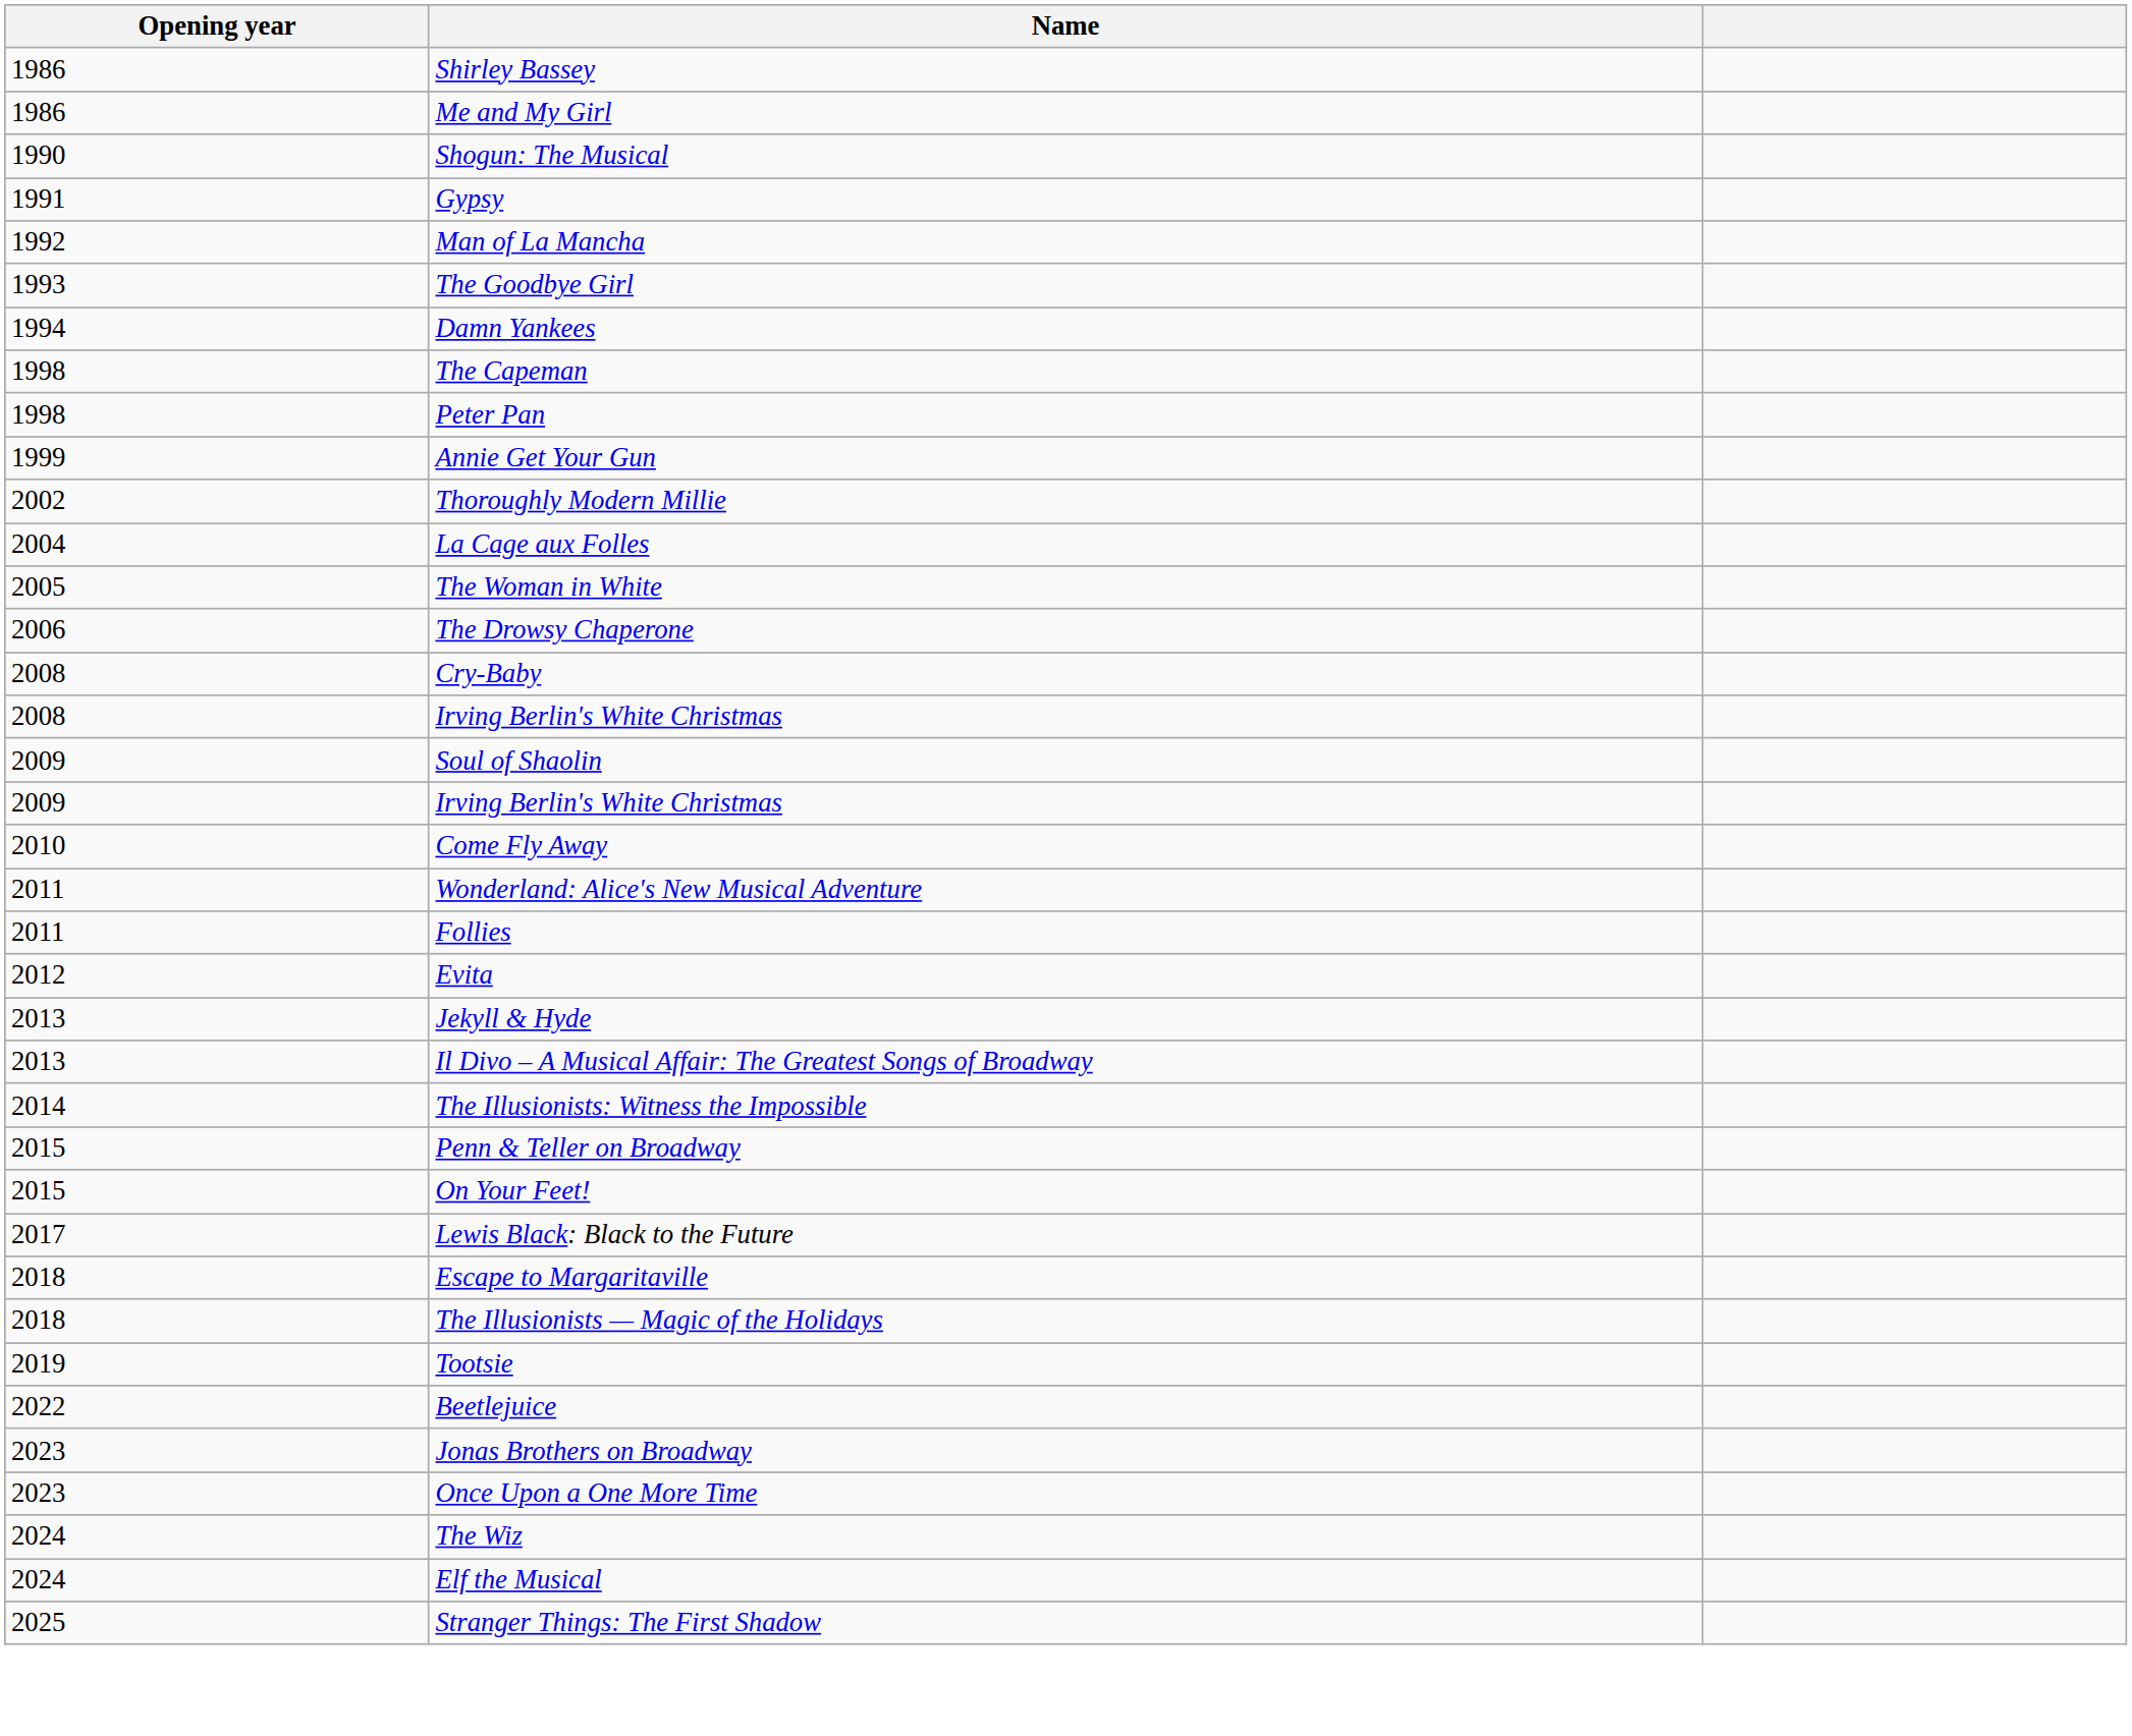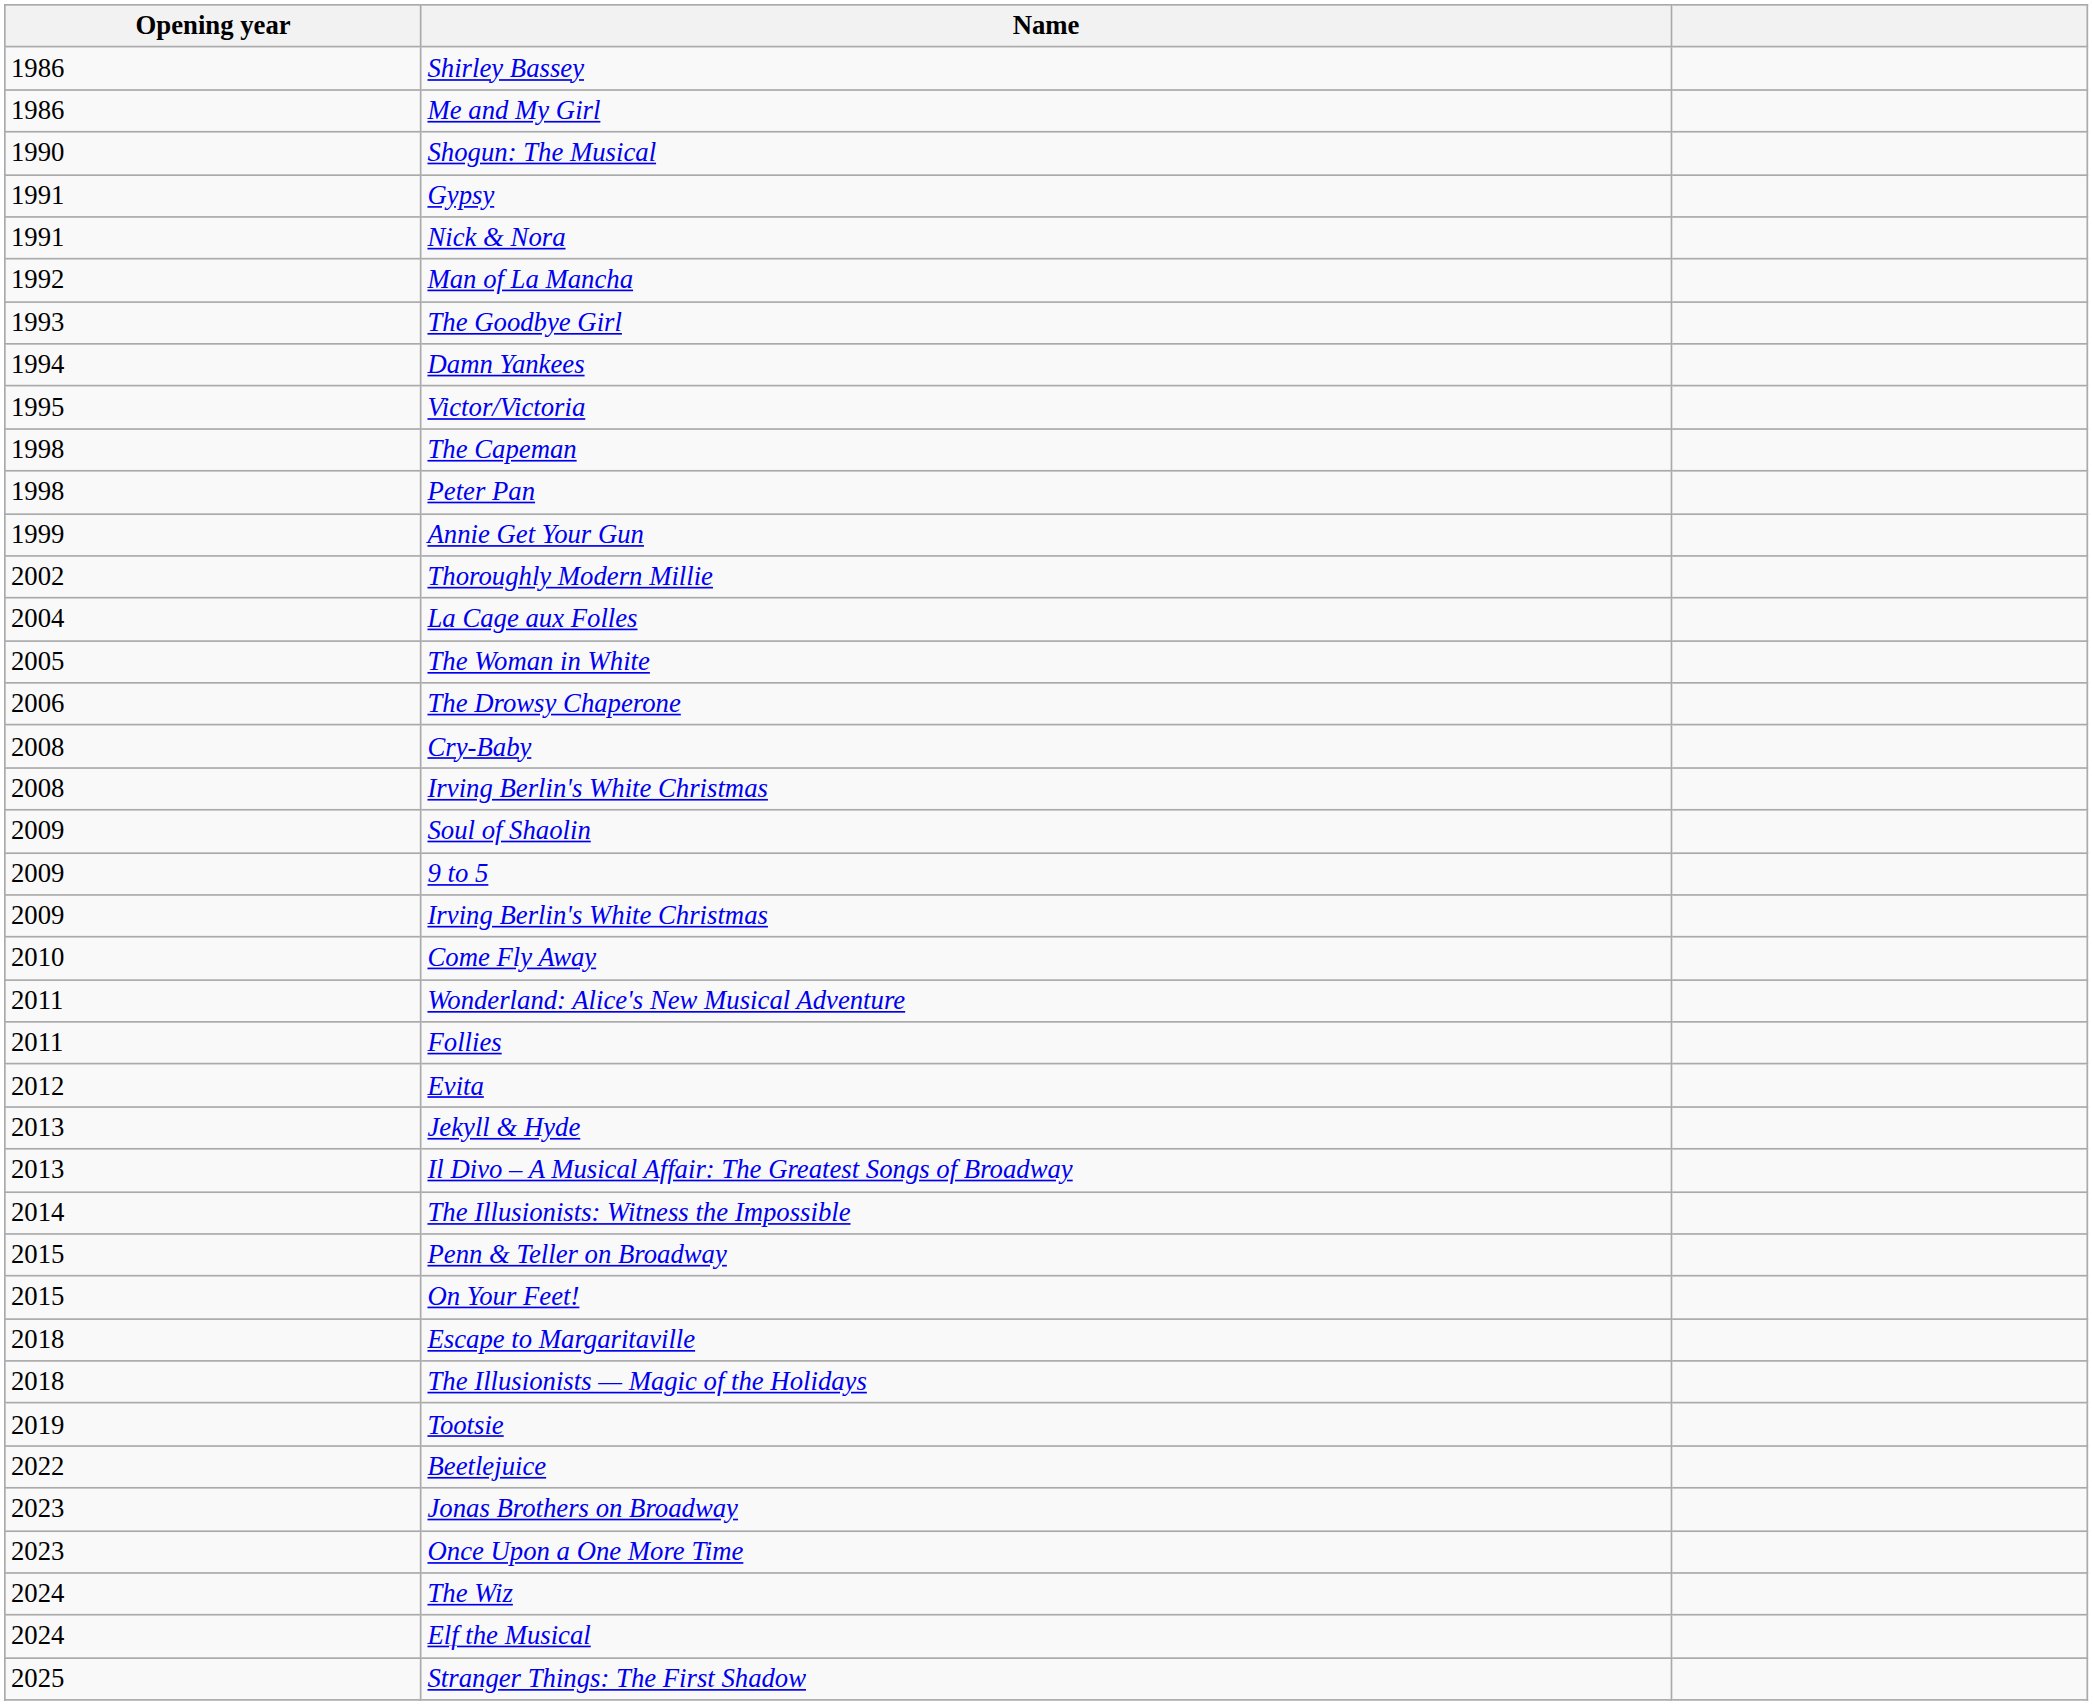+ row: 1991 | Nick & Nora
+ row: 1995 | Victor/Victoria
+ row: 2009 | 9 to 5
- row: 2017 | Lewis Black: Black to the Future
